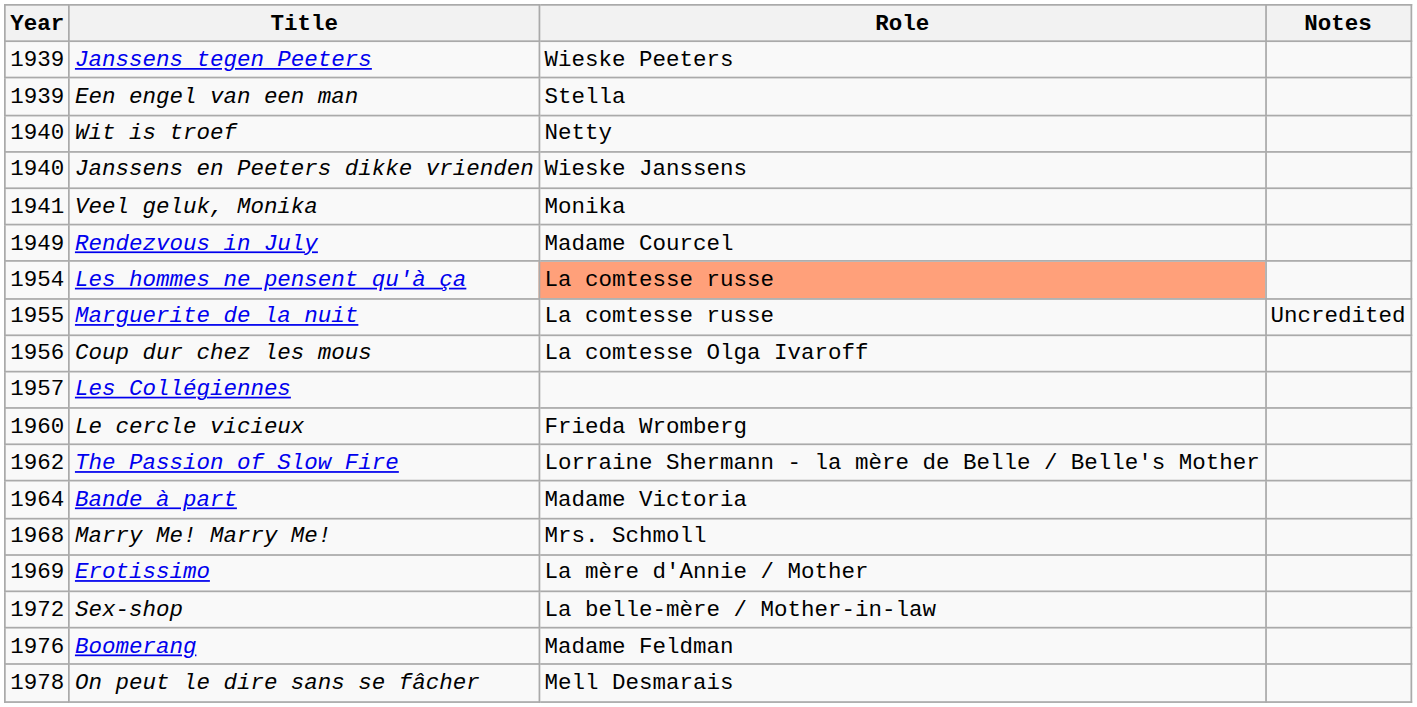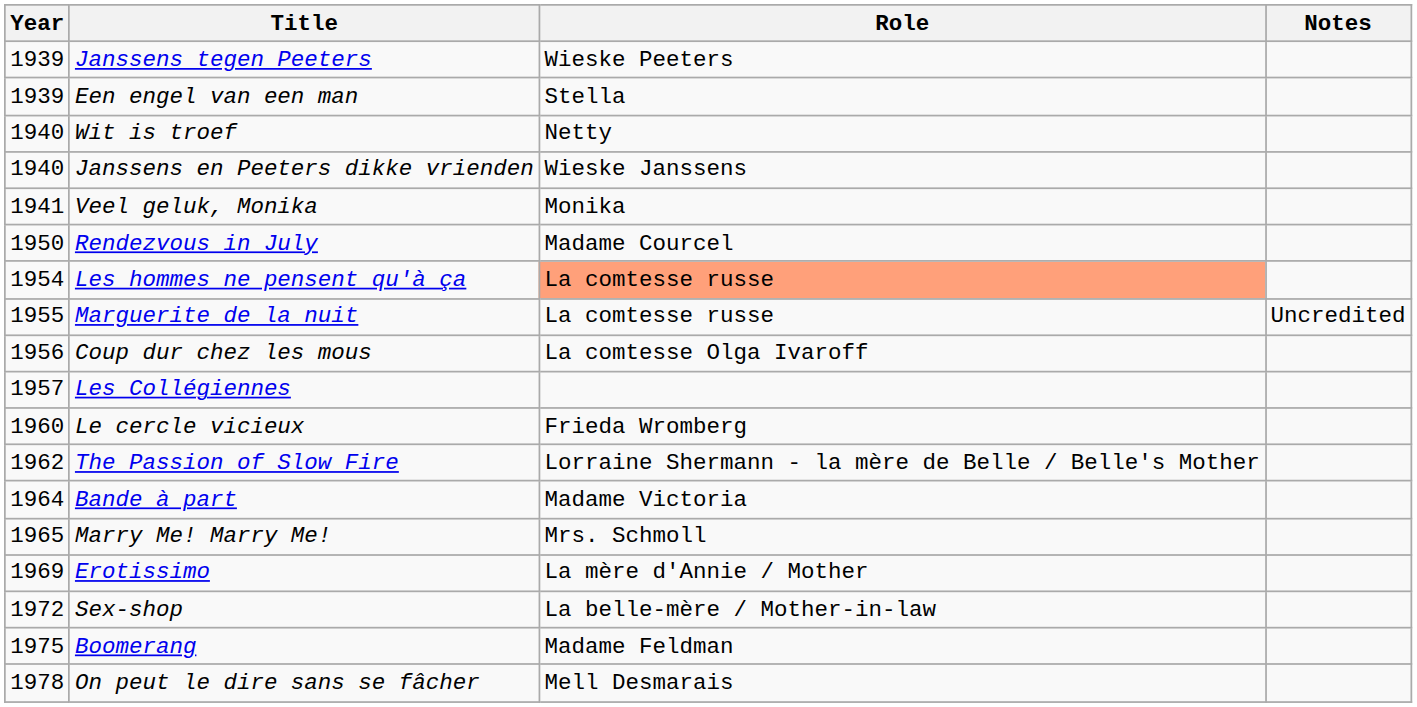Rendezvous in July | Year: 1949 -> 1950
Marry Me! Marry Me! | Year: 1968 -> 1965
Boomerang | Year: 1976 -> 1975
